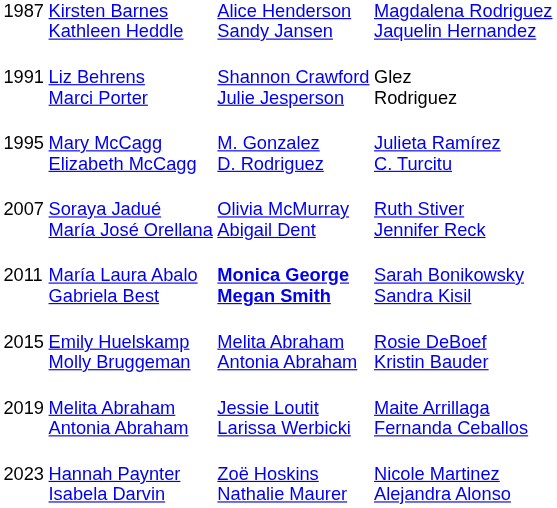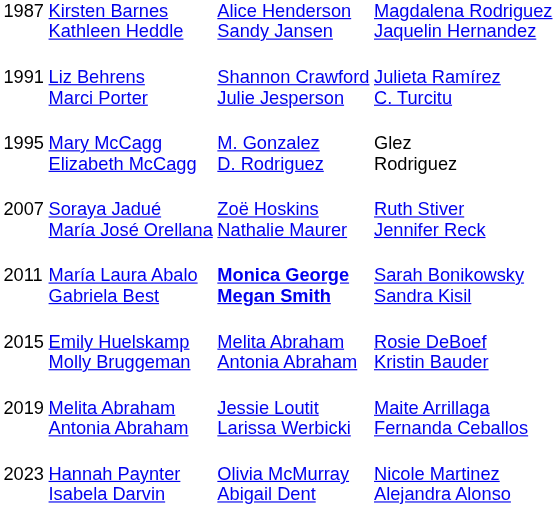Liz Behrens Marci Porter | column 4: Glez Rodriguez -> Julieta Ramírez C. Turcitu
Mary McCagg Elizabeth McCagg | column 4: Julieta Ramírez C. Turcitu -> Glez Rodriguez
Soraya Jadué María José Orellana | column 3: Olivia McMurray Abigail Dent -> Zoë Hoskins Nathalie Maurer
Hannah Paynter Isabela Darvin | column 3: Zoë Hoskins Nathalie Maurer -> Olivia McMurray Abigail Dent
